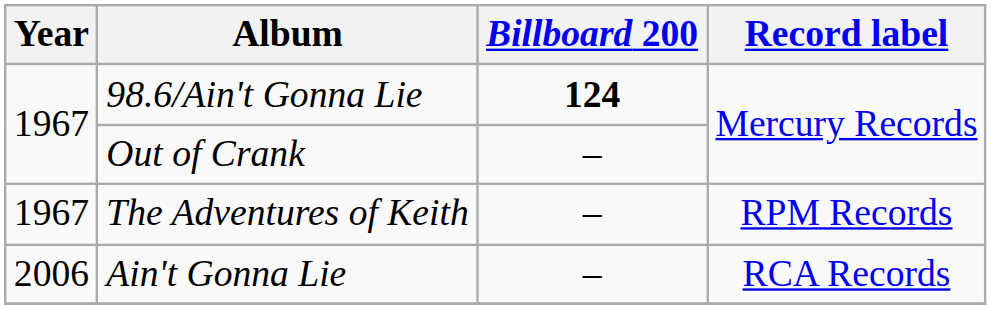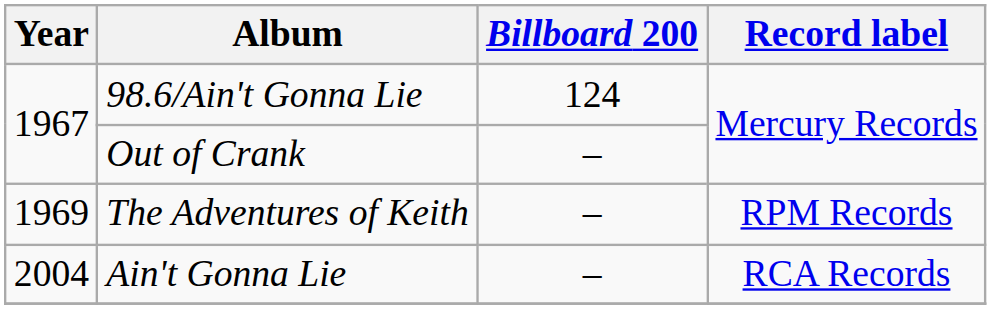98.6/Ain't Gonna Lie | Billboard 200: bold -> normal
The Adventures of Keith | Year: 1967 -> 1969
Ain't Gonna Lie | Year: 2006 -> 2004
